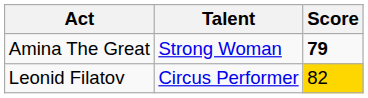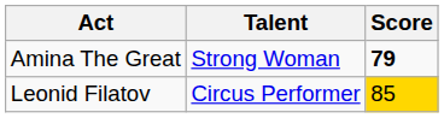Leonid Filatov | Score: 82 -> 85
